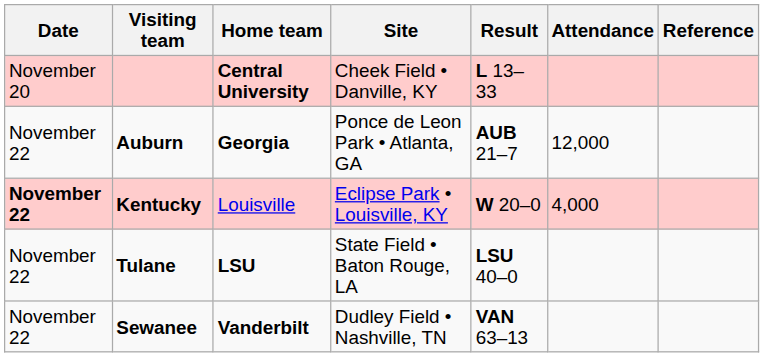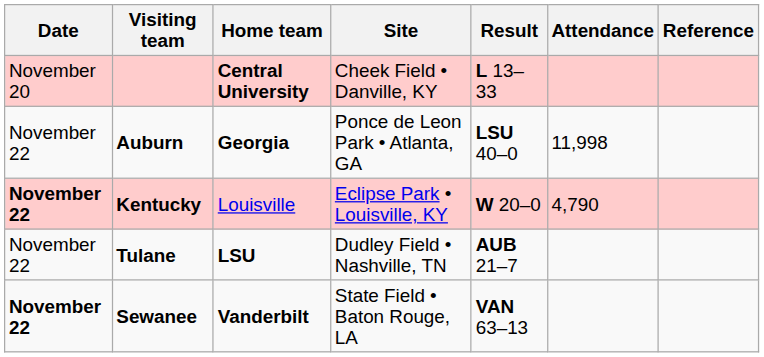Auburn | Result: AUB 21–7 -> LSU 40–0
Auburn | Attendance: 12,000 -> 11,998
Kentucky | Attendance: 4,000 -> 4,790
Tulane | Site: State Field • Baton Rouge, LA -> Dudley Field • Nashville, TN
Tulane | Result: LSU 40–0 -> AUB 21–7
Sewanee | Date: normal -> bold
Sewanee | Site: Dudley Field • Nashville, TN -> State Field • Baton Rouge, LA
